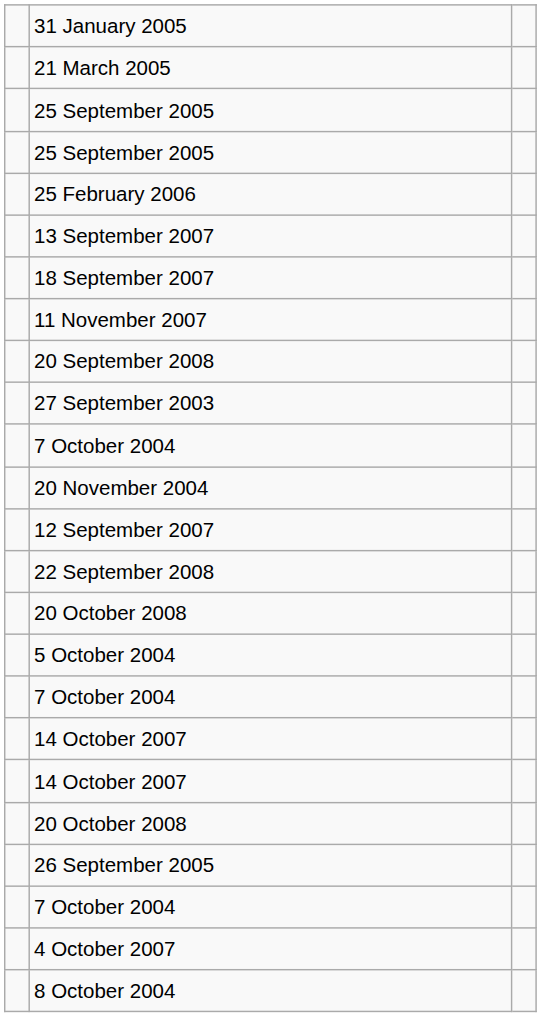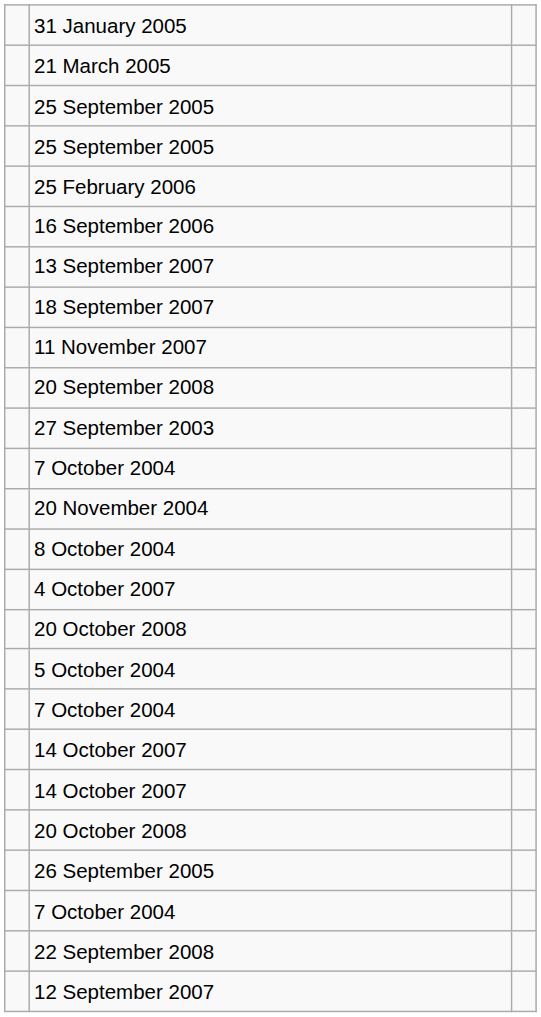+ row: 16 September 2006
rows swapped: 12 September 2007 <-> 8 October 2004
rows swapped: 22 September 2008 <-> 4 October 2007
